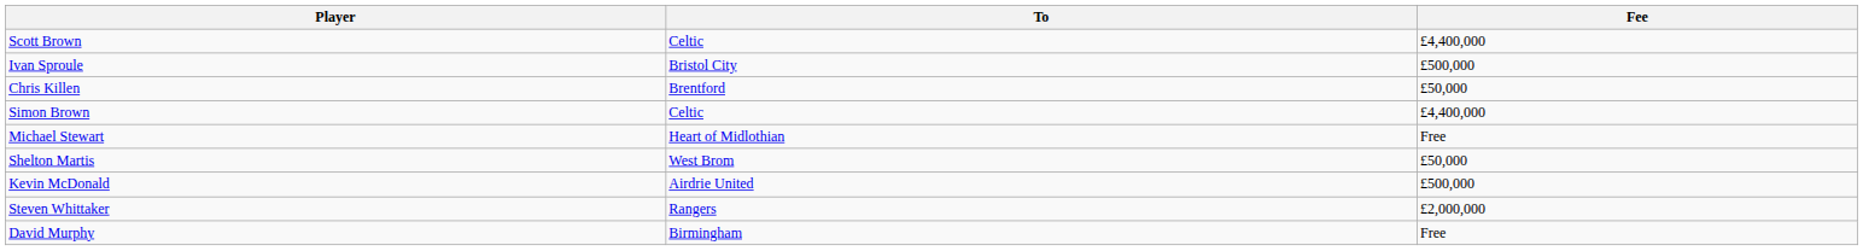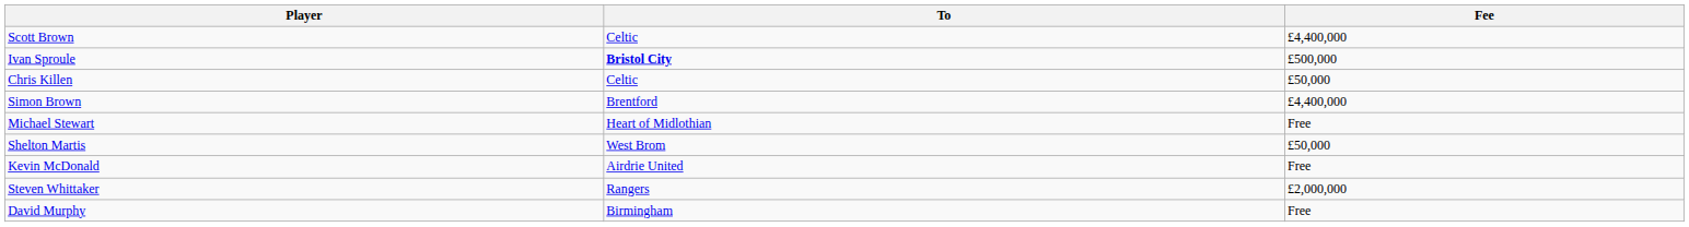Ivan Sproule | To: normal -> bold
Chris Killen | To: Brentford -> Celtic
Simon Brown | To: Celtic -> Brentford
Kevin McDonald | Fee: £500,000 -> Free
